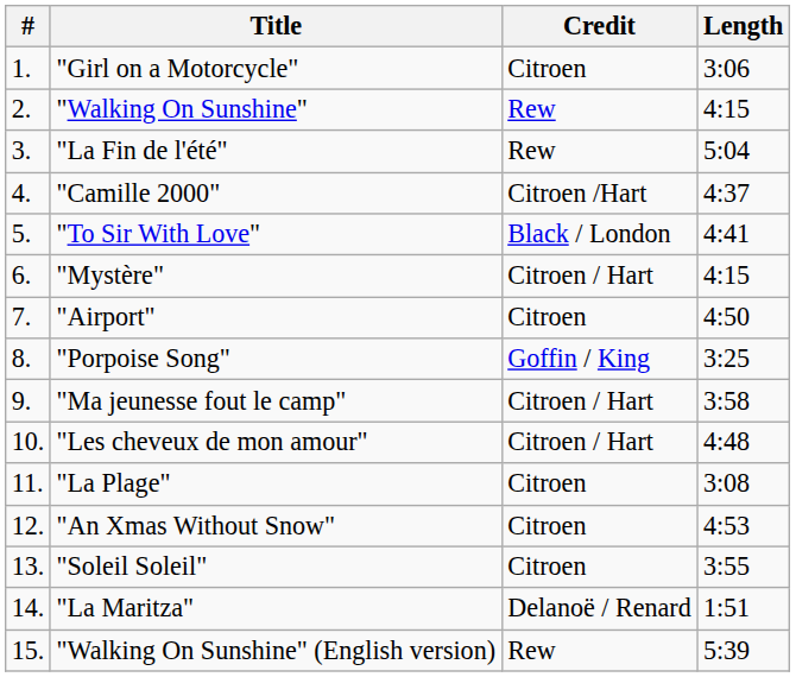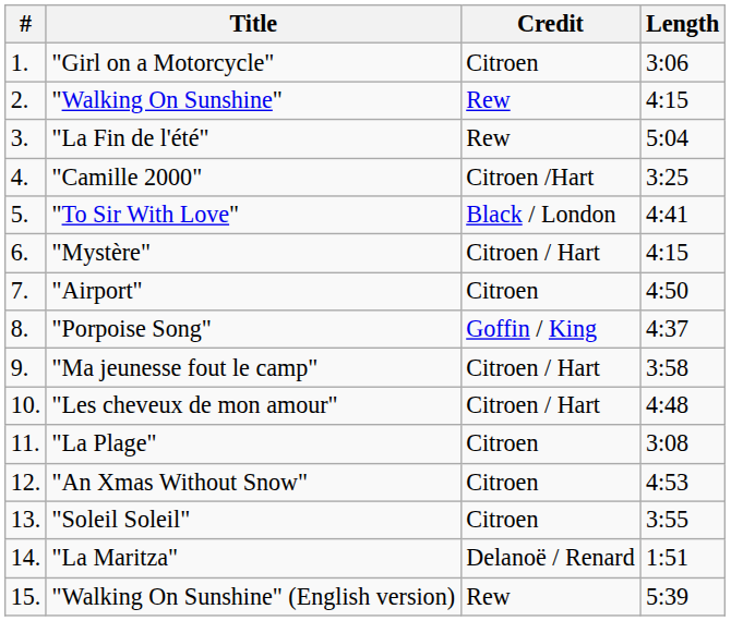"Camille 2000" | Length: 4:37 -> 3:25
"Porpoise Song" | Length: 3:25 -> 4:37
